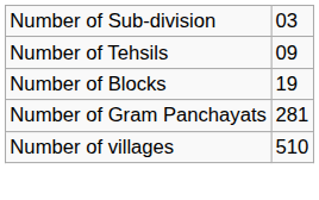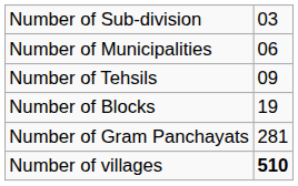+ row: Number of Municipalities | 06
Number of villages | column 2: normal -> bold
